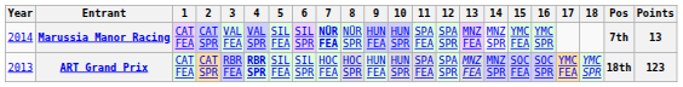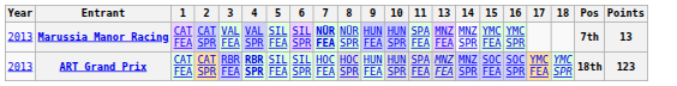- column: 12 | SPA SPR | SPA SPR
Marussia Manor Racing | Year: 2014 -> 2013
